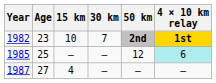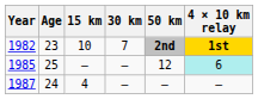1987 | Age: 27 -> 24
